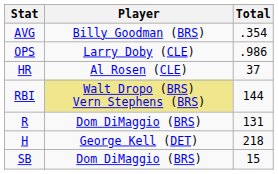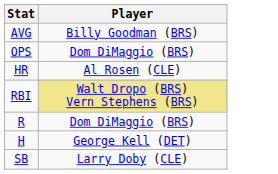- column: Total | .354 | .986 | 37 | 144 | 131 | 218 | 15
OPS | Player: Larry Doby (CLE) -> Dom DiMaggio (BRS)
SB | Player: Dom DiMaggio (BRS) -> Larry Doby (CLE)
